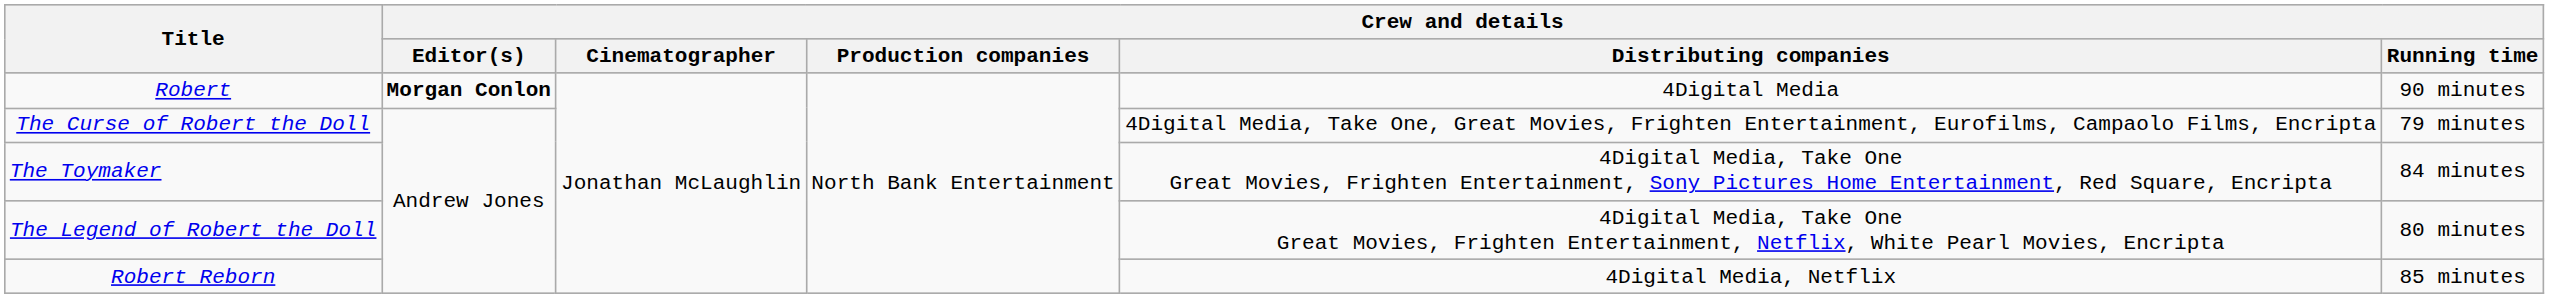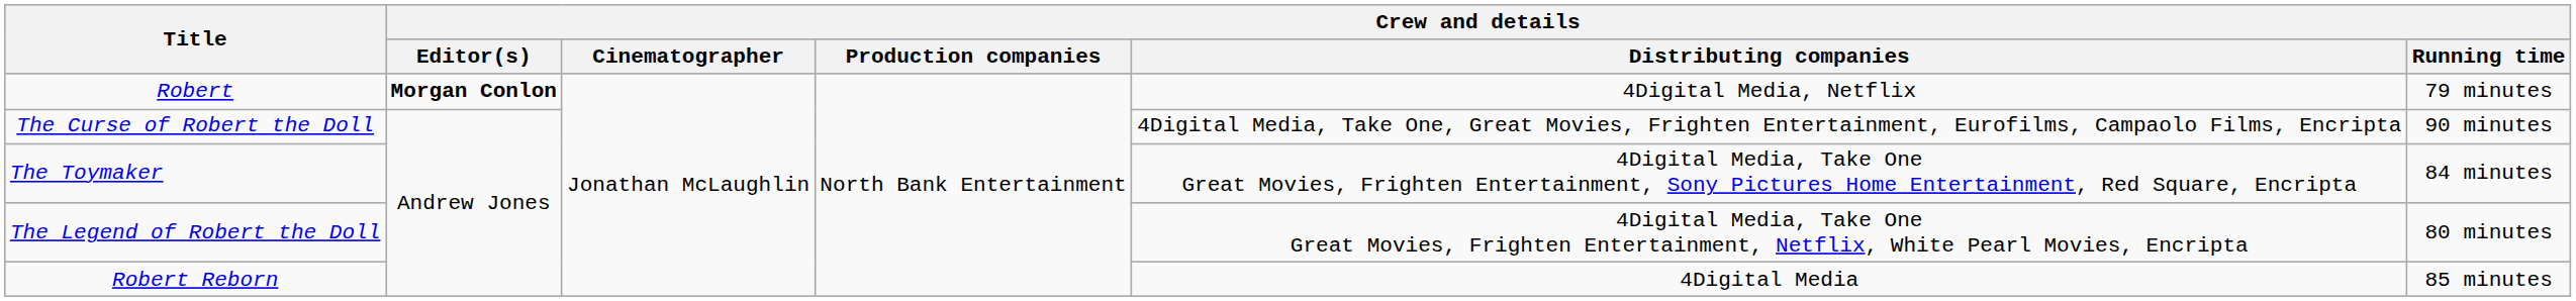Robert | Crew and details / Distributing companies: 4Digital Media -> 4Digital Media, Netflix
Robert | Crew and details / Running time: 90 minutes -> 79 minutes
The Curse of Robert the Doll | Crew and details / Running time: 79 minutes -> 90 minutes
Robert Reborn | Crew and details / Distributing companies: 4Digital Media, Netflix -> 4Digital Media
